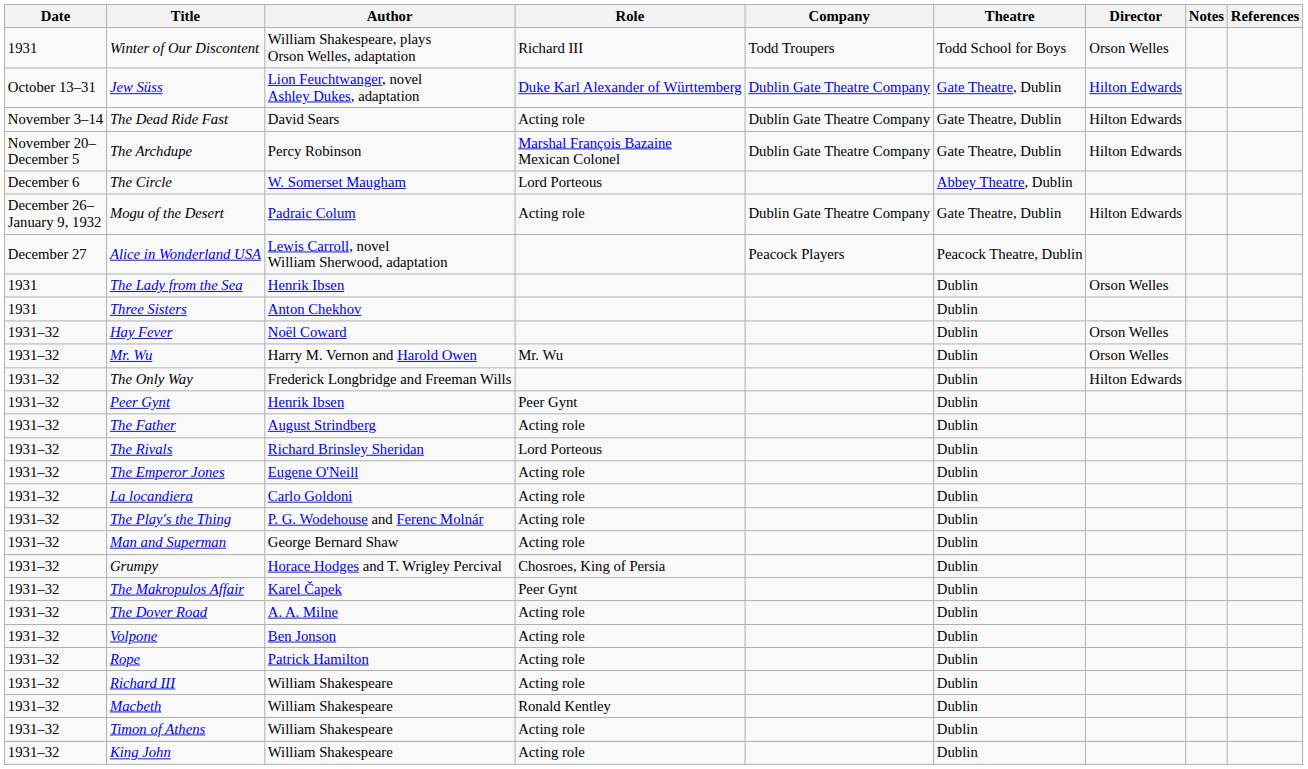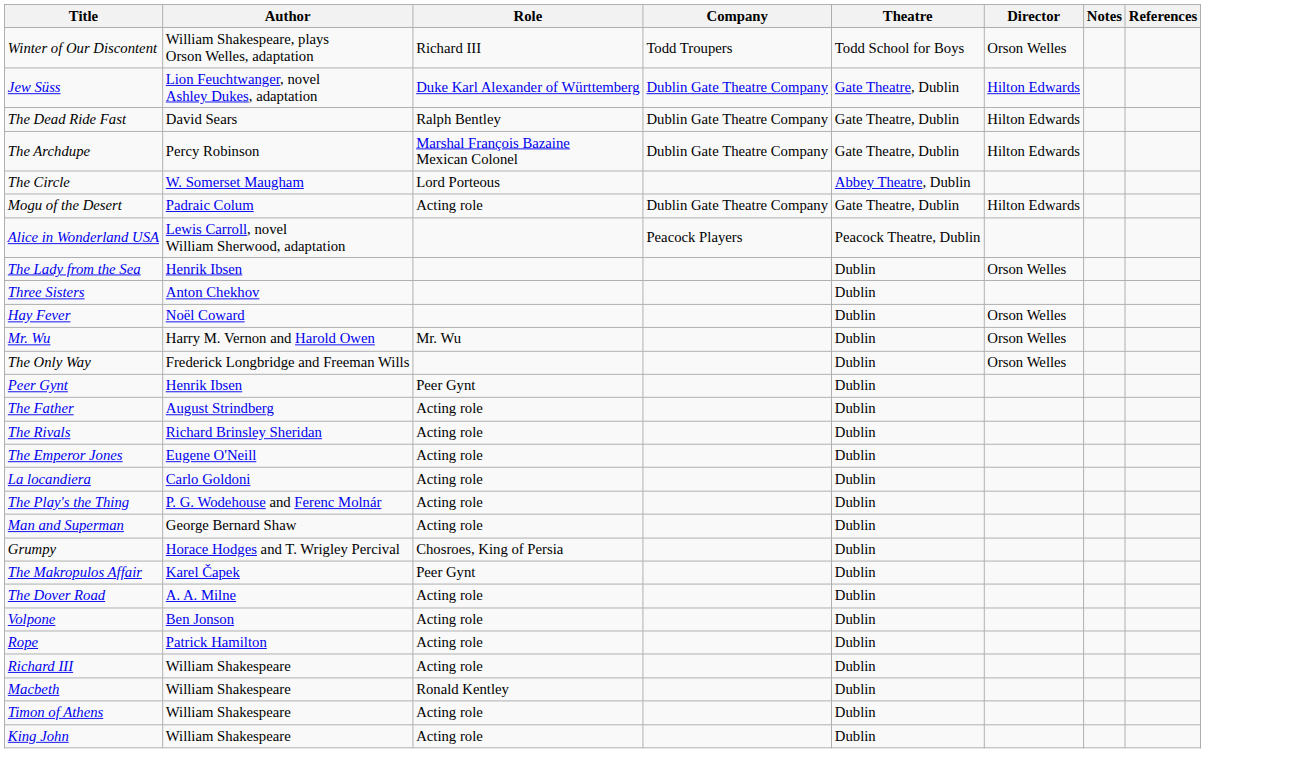- column: Date | 1931 | October 13–31 | November 3–14 | November 20– December 5 | December 6 | December 26– January 9, 1932 | December 27 | 1931 | 1931 | 1931–32 | 1931–32 | 1931–32 | 1931–32 | 1931–32 | 1931–32 | 1931–32 | 1931–32 | 1931–32 | 1931–32 | 1931–32 | 1931–32 | 1931–32 | 1931–32 | 1931–32 | 1931–32 | 1931–32 | 1931–32 | 1931–32
The Dead Ride Fast | Role: Acting role -> Ralph Bentley
The Only Way | Director: Hilton Edwards -> Orson Welles
The Rivals | Role: Lord Porteous -> Acting role
